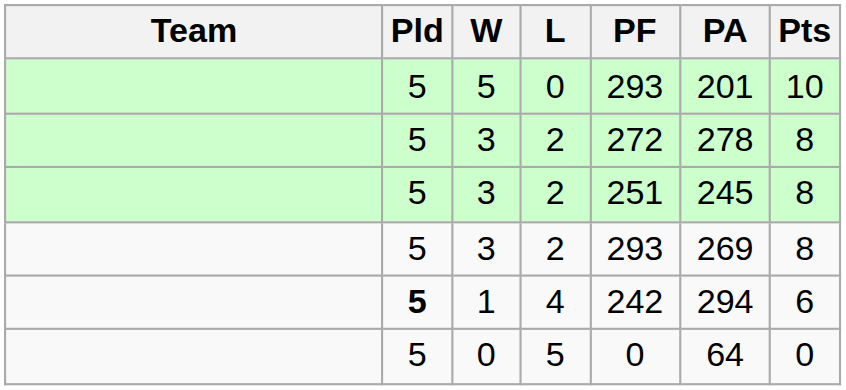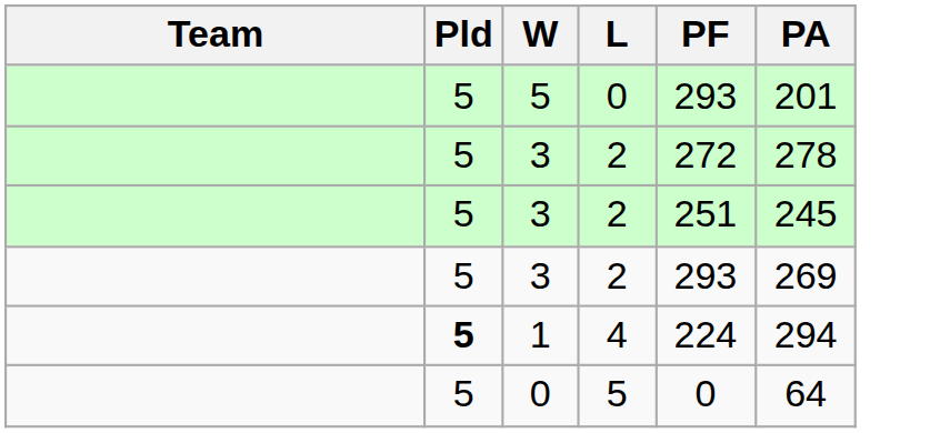- column: Pts | 10 | 8 | 8 | 8 | 6 | 0
1 | PF: 242 -> 224
